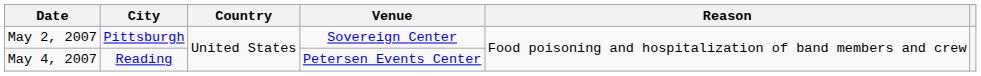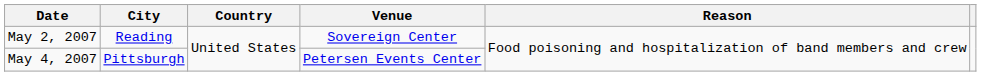May 2, 2007 | City: Pittsburgh -> Reading
May 4, 2007 | City: Reading -> Pittsburgh
